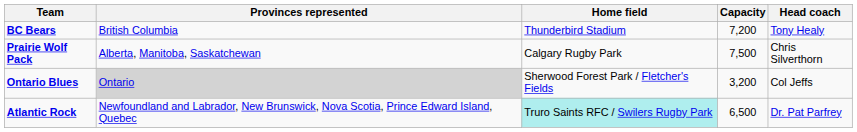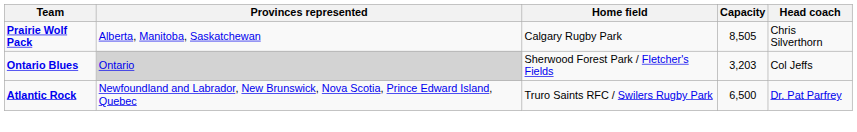- row: BC Bears | British Columbia | Thunderbird Stadium | 7,200 | Tony Healy
Prairie Wolf Pack | Capacity: 7,500 -> 8,505
Ontario Blues | Capacity: 3,200 -> 3,203
Atlantic Rock | Home field: paleturquoise background -> no background
